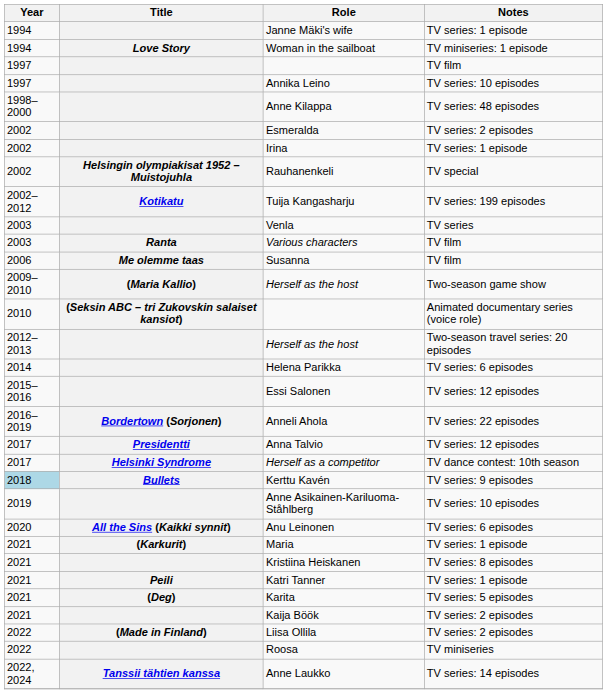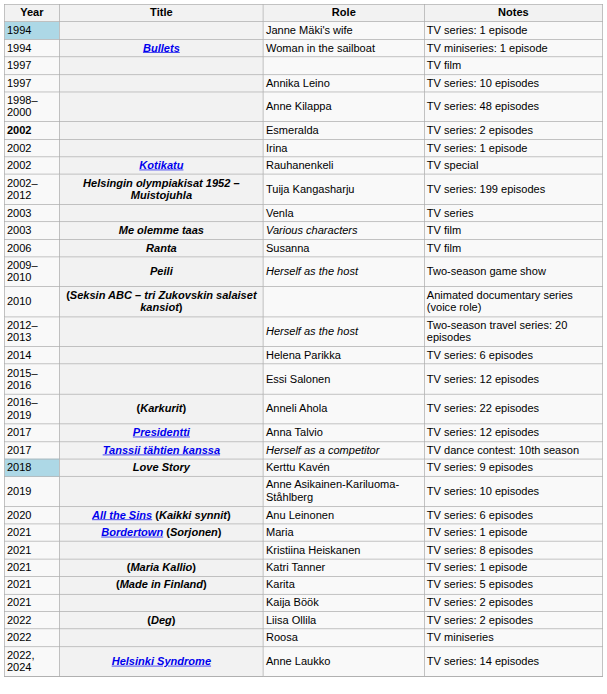Janne Mäki's wife | Year: no background -> lightblue background
Woman in the sailboat | Title: Love Story -> Bullets
Esmeralda | Year: normal -> bold
Rauhanenkeli | Title: Helsingin olympiakisat 1952 – Muistojuhla -> Kotikatu
Tuija Kangasharju | Title: Kotikatu -> Helsingin olympiakisat 1952 – Muistojuhla
Various characters | Title: Ranta -> Me olemme taas
Susanna | Title: Me olemme taas -> Ranta
Herself as the host / Two-season game show | Title: (Maria Kallio) -> Peili
Anneli Ahola | Title: Bordertown (Sorjonen) -> (Karkurit)
Herself as a competitor | Title: Helsinki Syndrome -> Tanssii tähtien kanssa
Kerttu Kavén | Title: Bullets -> Love Story
Maria | Title: (Karkurit) -> Bordertown (Sorjonen)
Katri Tanner | Title: Peili -> (Maria Kallio)
Karita | Title: (Deg) -> (Made in Finland)
Liisa Ollila | Title: (Made in Finland) -> (Deg)
Anne Laukko | Title: Tanssii tähtien kanssa -> Helsinki Syndrome
